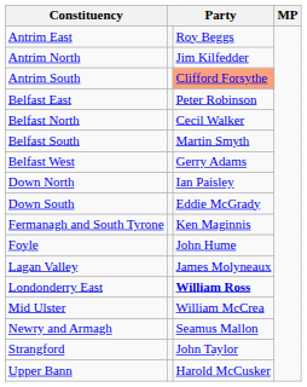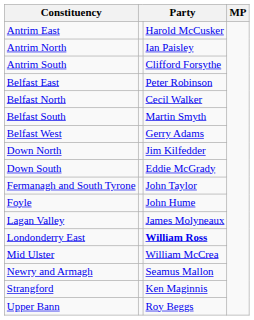Antrim East | column 3: Roy Beggs -> Harold McCusker
Antrim North | column 3: Jim Kilfedder -> Ian Paisley
Antrim South | column 3: lightsalmon background -> no background
Down North | column 3: Ian Paisley -> Jim Kilfedder
Fermanagh and South Tyrone | column 3: Ken Maginnis -> John Taylor
Strangford | column 3: John Taylor -> Ken Maginnis
Upper Bann | column 3: Harold McCusker -> Roy Beggs
